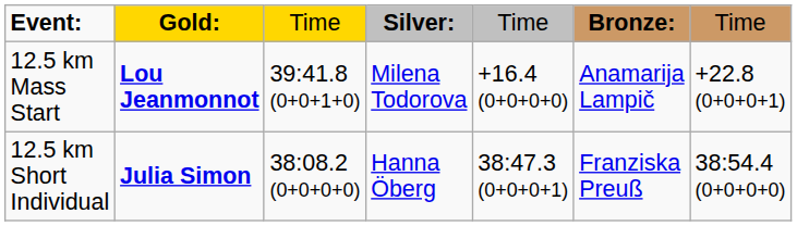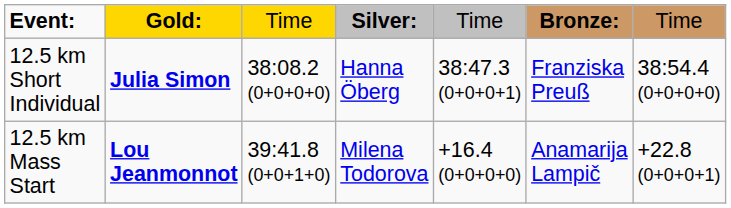rows swapped: 12.5 km Short Individual <-> 12.5 km Mass Start
